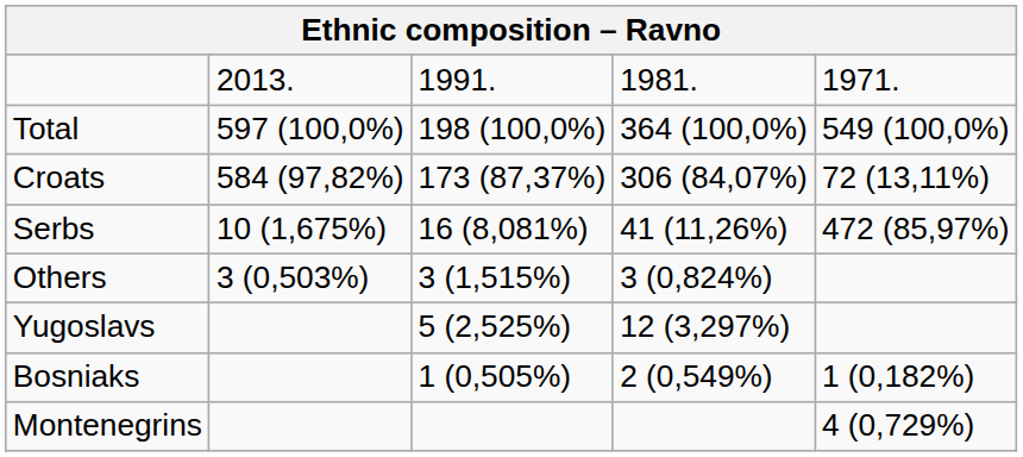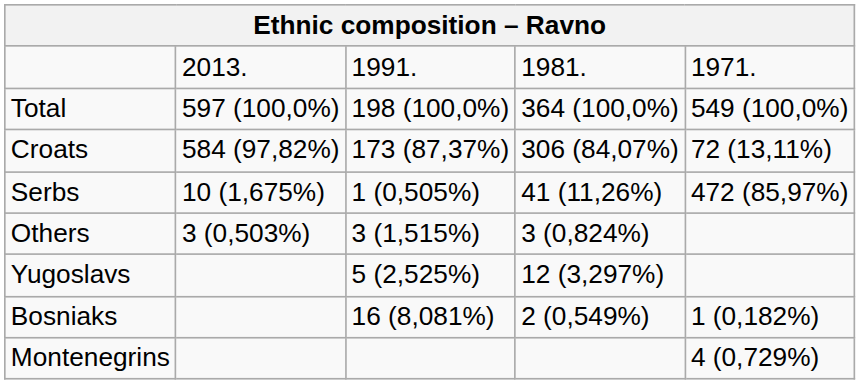Serbs | column 3: 16 (8,081%) -> 1 (0,505%)
Bosniaks | column 3: 1 (0,505%) -> 16 (8,081%)
